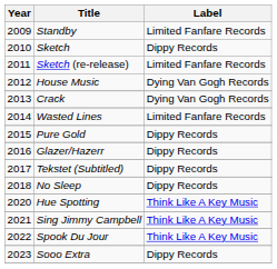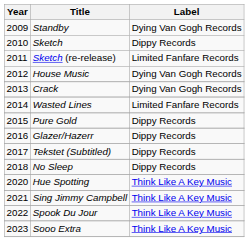Standby | Label: Limited Fanfare Records -> Dying Van Gogh Records
Sooo Extra | Label: Dippy Records -> Think Like A Key Music
